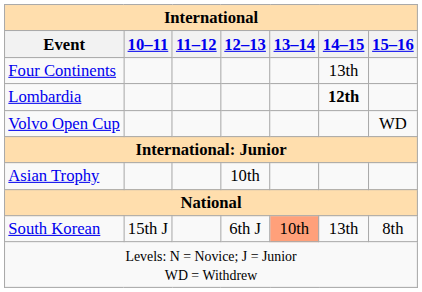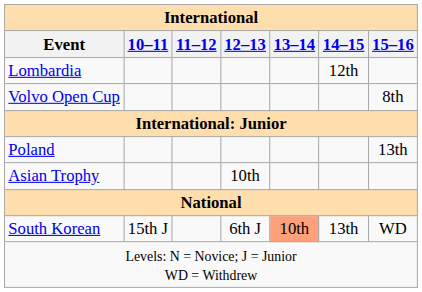- row: Four Continents | 13th
Lombardia | 14–15: bold -> normal
Volvo Open Cup | 15–16: WD -> 8th
+ row: Poland | 13th
South Korean | 15–16: 8th -> WD
